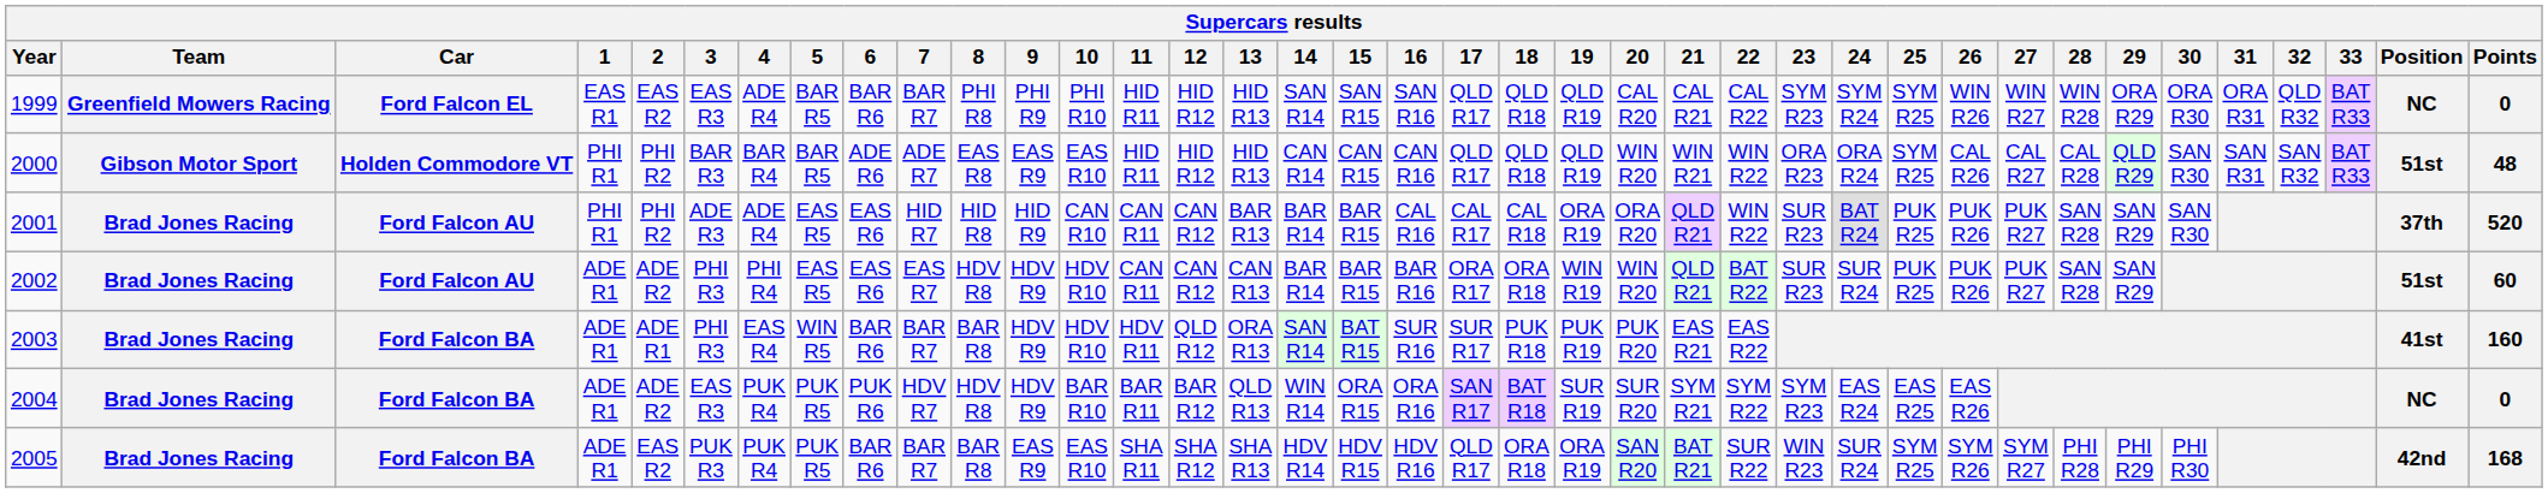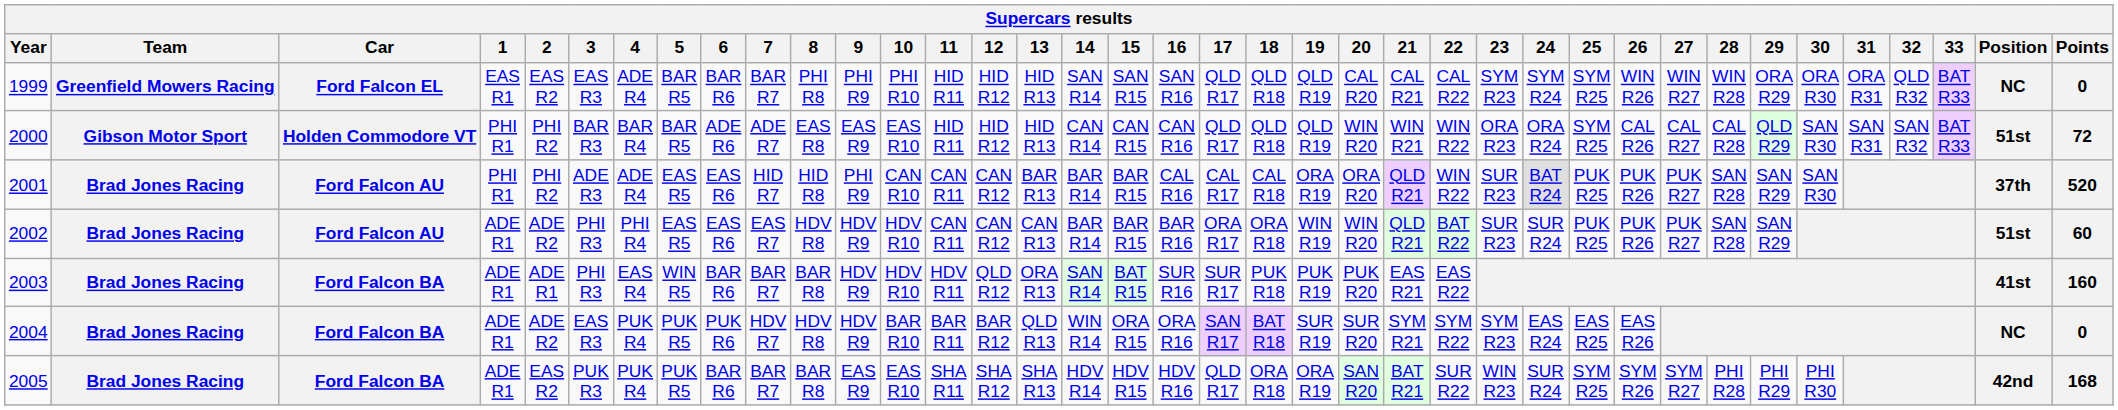2000 | Points: 48 -> 72
2001 | 9: HID R9 -> PHI R9
